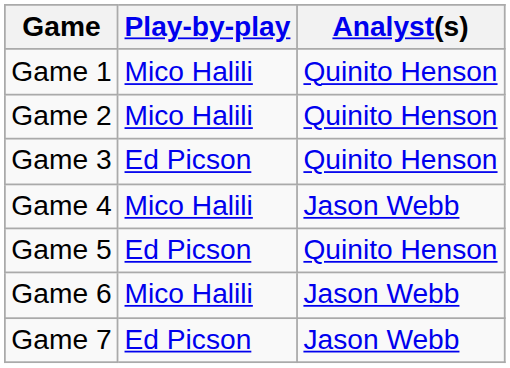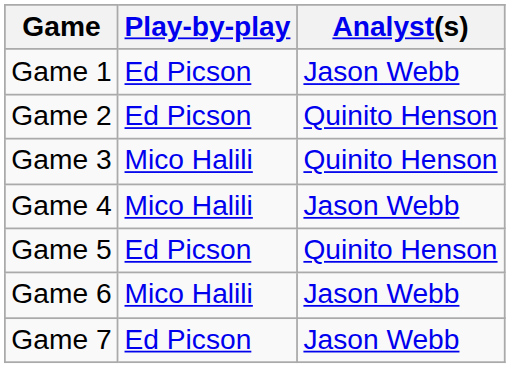Game 1 | Play-by-play: Mico Halili -> Ed Picson
Game 1 | Analyst(s): Quinito Henson -> Jason Webb
Game 2 | Play-by-play: Mico Halili -> Ed Picson
Game 3 | Play-by-play: Ed Picson -> Mico Halili
